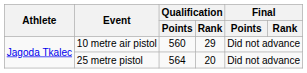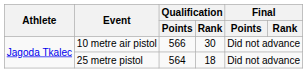10 metre air pistol | Qualification / Points: 560 -> 566
10 metre air pistol | Qualification / Rank: 29 -> 30
25 metre pistol | Qualification / Rank: 20 -> 18
